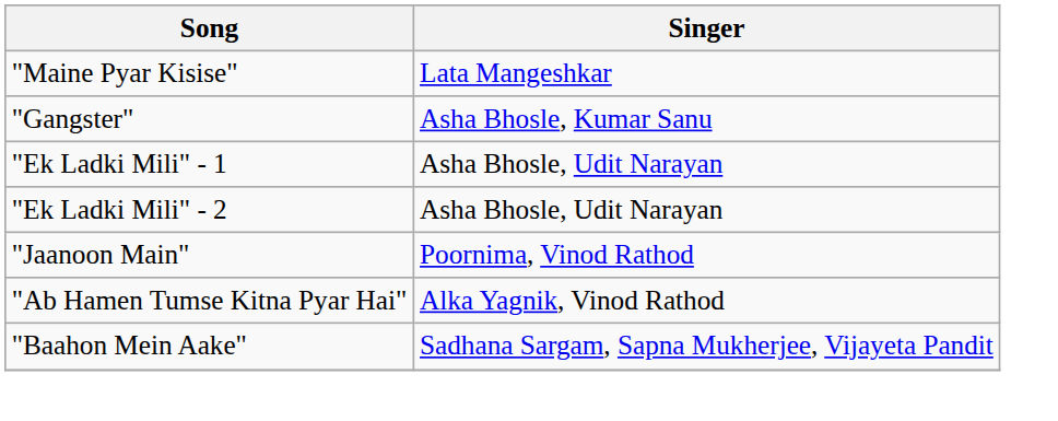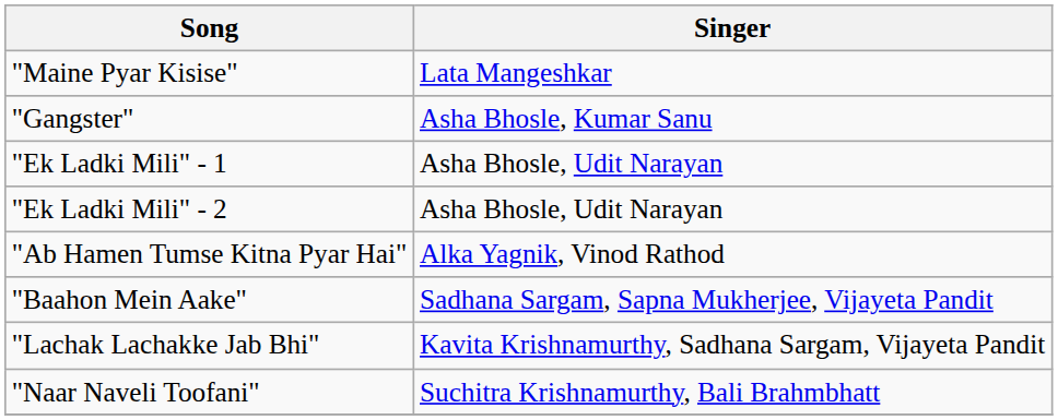- row: "Jaanoon Main" | Poornima, Vinod Rathod
+ row: "Lachak Lachakke Jab Bhi" | Kavita Krishnamurthy, Sadhana Sargam, Vijayeta Pandit
+ row: "Naar Naveli Toofani" | Suchitra Krishnamurthy, Bali Brahmbhatt
